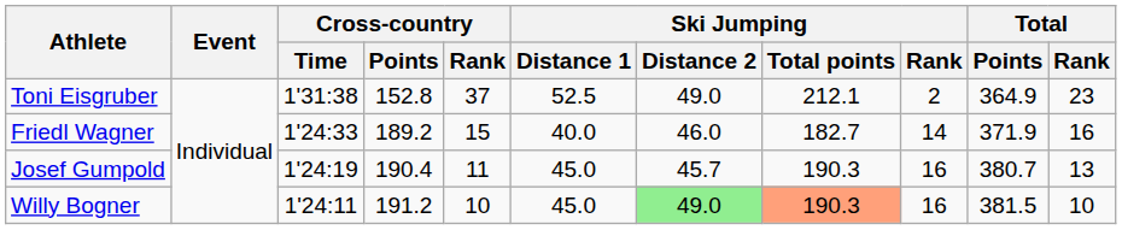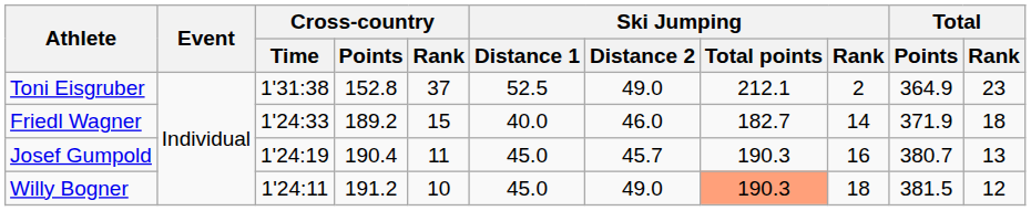Friedl Wagner | Total / Rank: 16 -> 18
Willy Bogner | Ski Jumping / Distance 2: lightgreen background -> no background
Willy Bogner | Ski Jumping / Rank: 16 -> 18
Willy Bogner | Total / Rank: 10 -> 12
